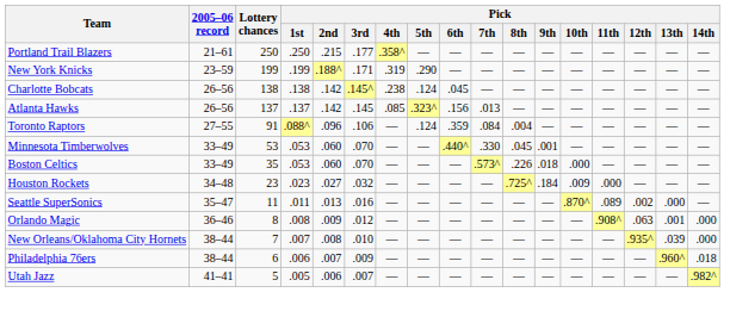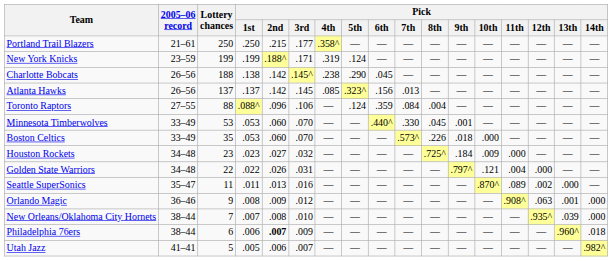New York Knicks | Pick / 5th: .290 -> .124
Charlotte Bobcats | Lottery chances: 138 -> 188
Charlotte Bobcats | Pick / 5th: .124 -> .290
Toronto Raptors | Lottery chances: 91 -> 88
+ row: Golden State Warriors | 34–48 | 22 | .022 | .026 | .031 | — | — | — | — | — | .797^ | .121 | .004 | .000 | — | —
Orlando Magic | Lottery chances: 8 -> 9
Philadelphia 76ers | Pick / 2nd: normal -> bold
